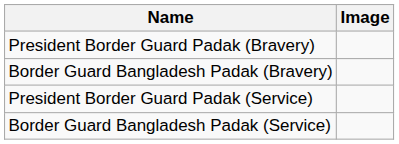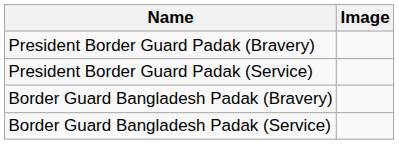rows swapped: President Border Guard Padak (Service) <-> Border Guard Bangladesh Padak (Bravery)
